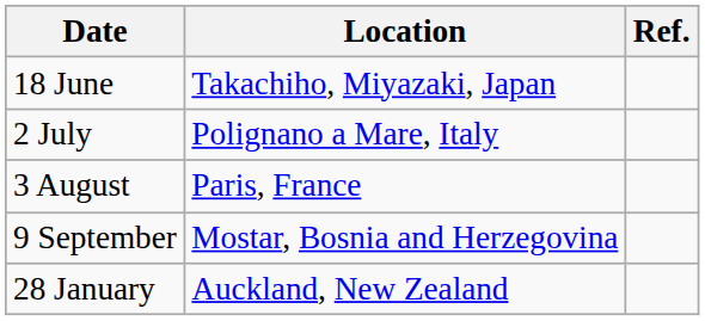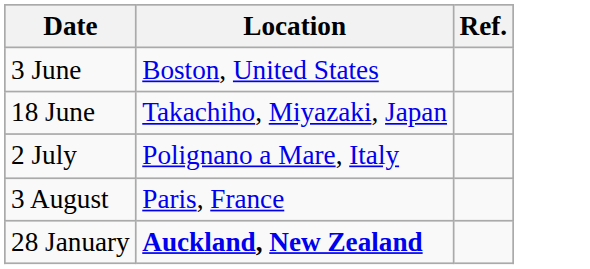+ row: 3 June | Boston, United States
- row: 9 September | Mostar, Bosnia and Herzegovina
28 January | Location: normal -> bold
